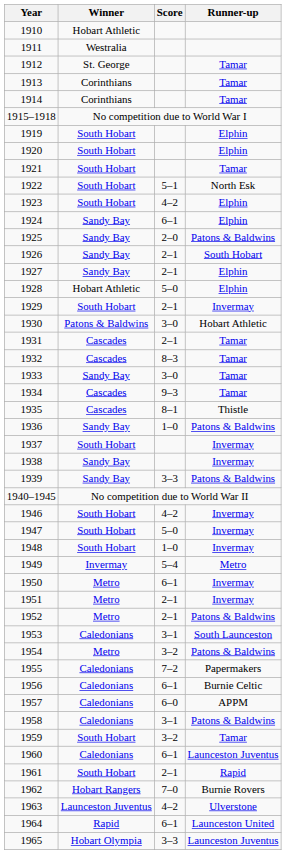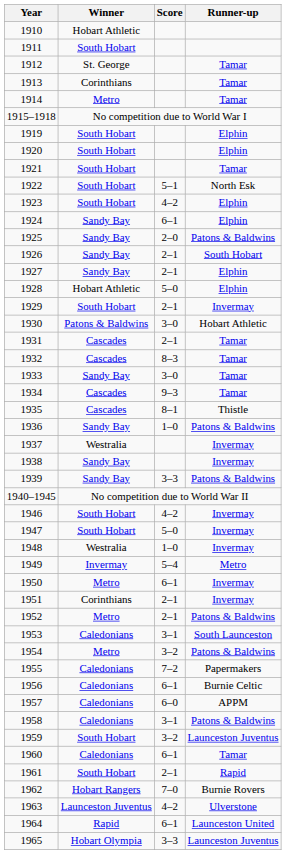1911 | Winner: Westralia -> South Hobart
1914 | Winner: Corinthians -> Metro
1937 | Winner: South Hobart -> Westralia
1948 | Winner: South Hobart -> Westralia
1951 | Winner: Metro -> Corinthians
1959 | Runner-up: Tamar -> Launceston Juventus
1960 | Runner-up: Launceston Juventus -> Tamar
